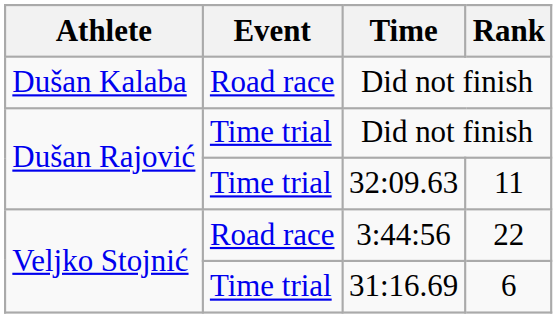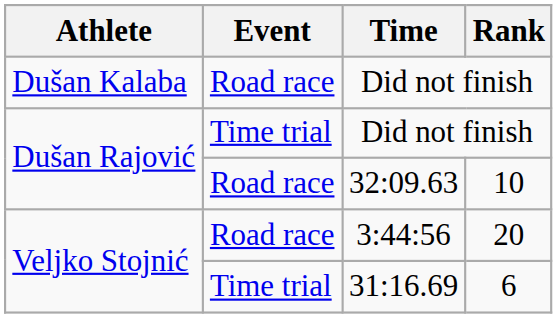32:09.63 | Event: Time trial -> Road race
32:09.63 | Rank: 11 -> 10
3:44:56 | Rank: 22 -> 20
